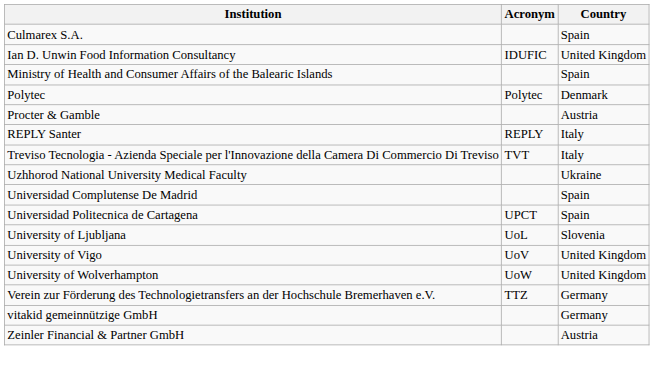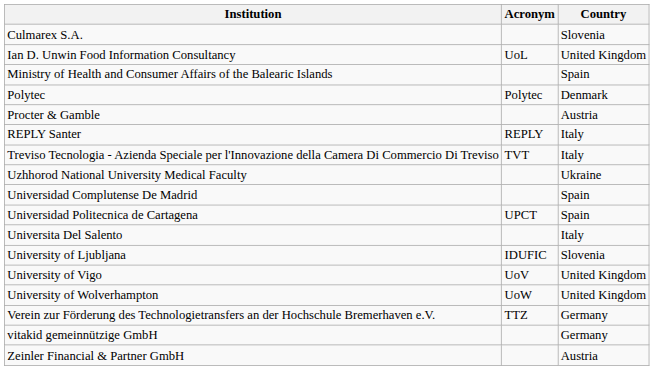Culmarex S.A. | Country: Spain -> Slovenia
Ian D. Unwin Food Information Consultancy | Acronym: IDUFIC -> UoL
+ row: Universita Del Salento | Italy
University of Ljubljana | Acronym: UoL -> IDUFIC
